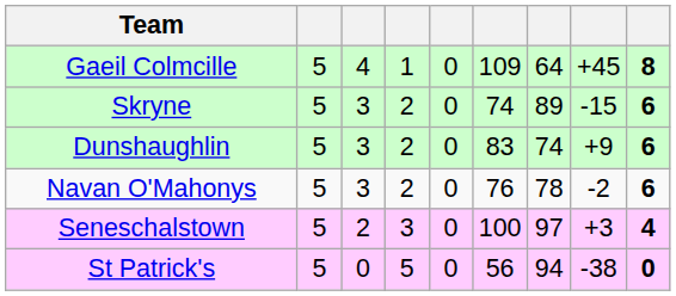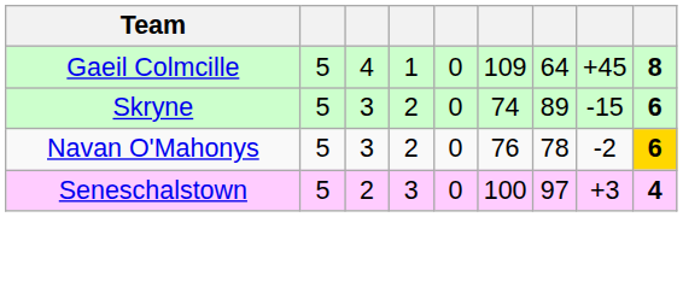- row: Dunshaughlin | 5 | 3 | 2 | 0 | 83 | 74 | +9 | 6
Navan O'Mahonys | column 9: no background -> gold background
- row: St Patrick's | 5 | 0 | 5 | 0 | 56 | 94 | -38 | 0
